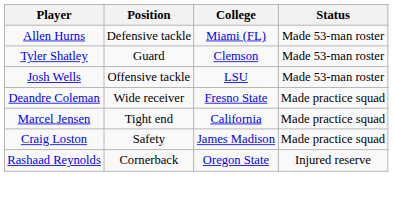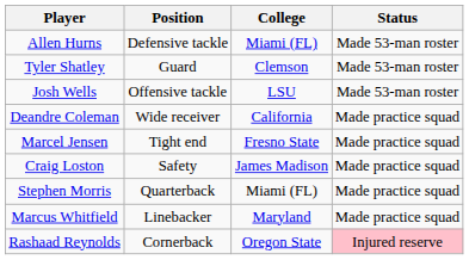Deandre Coleman | College: Fresno State -> California
Marcel Jensen | College: California -> Fresno State
+ row: Stephen Morris | Quarterback | Miami (FL) | Made practice squad
+ row: Marcus Whitfield | Linebacker | Maryland | Made practice squad
Rashaad Reynolds | Status: no background -> pink background
